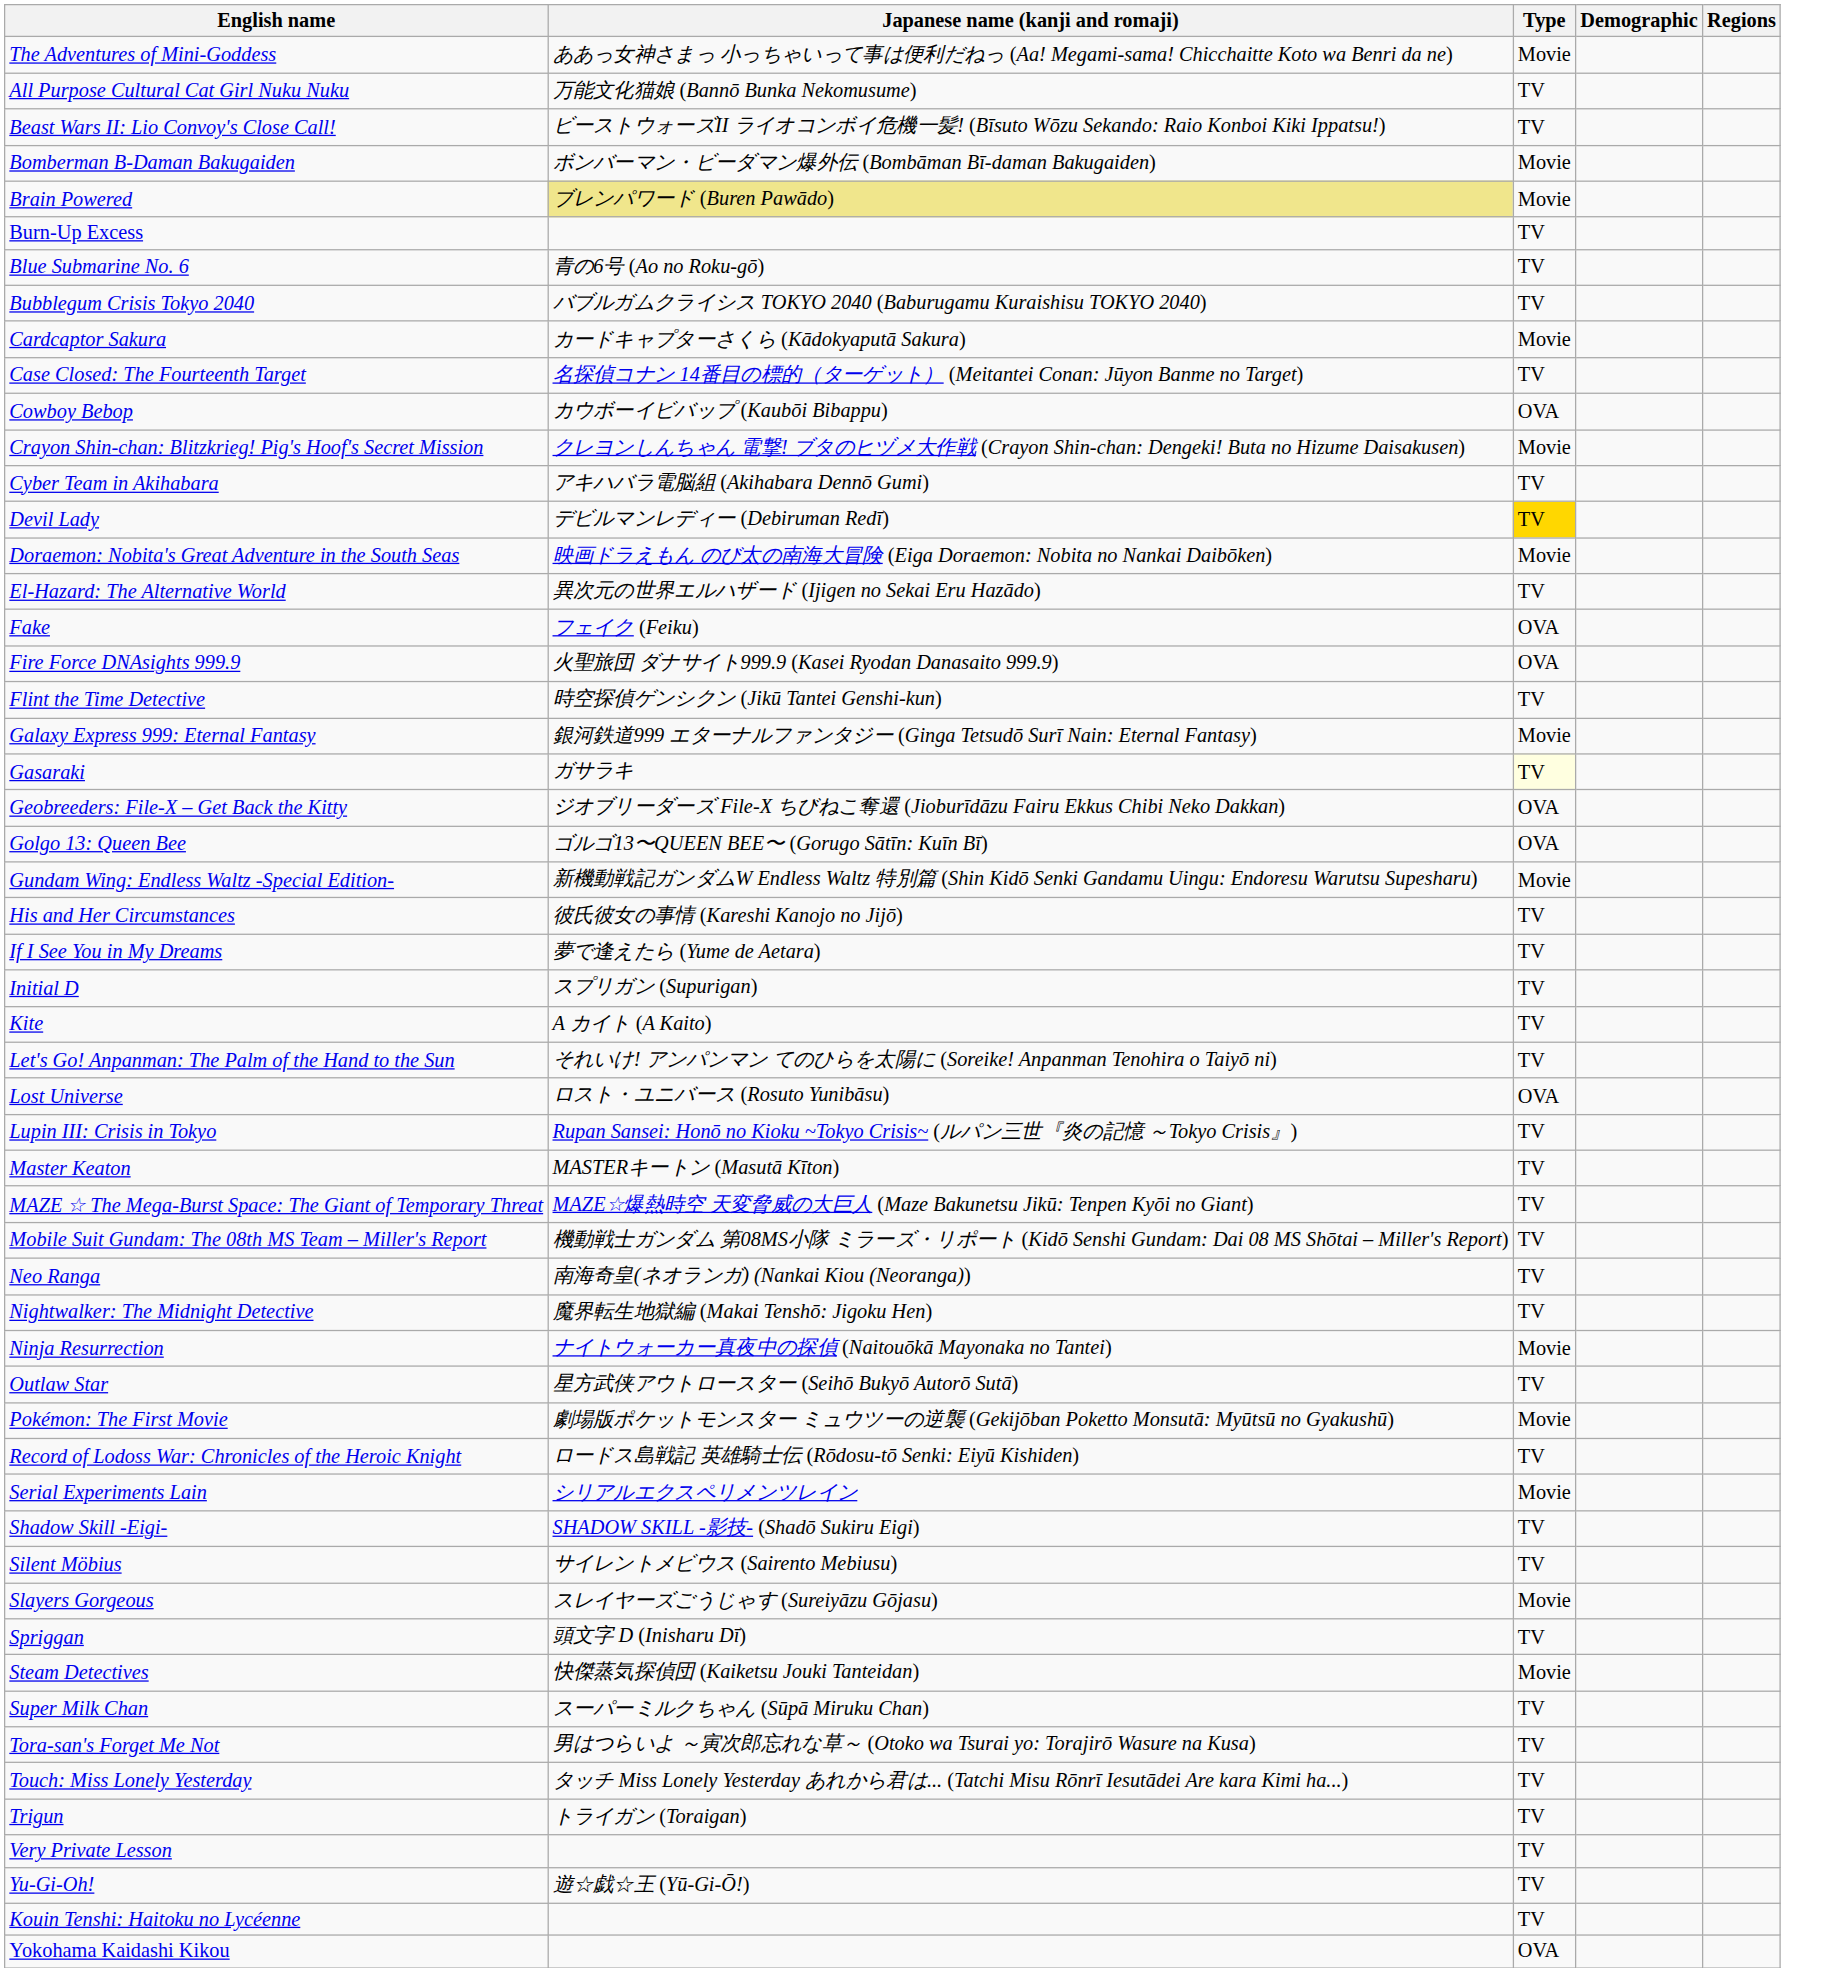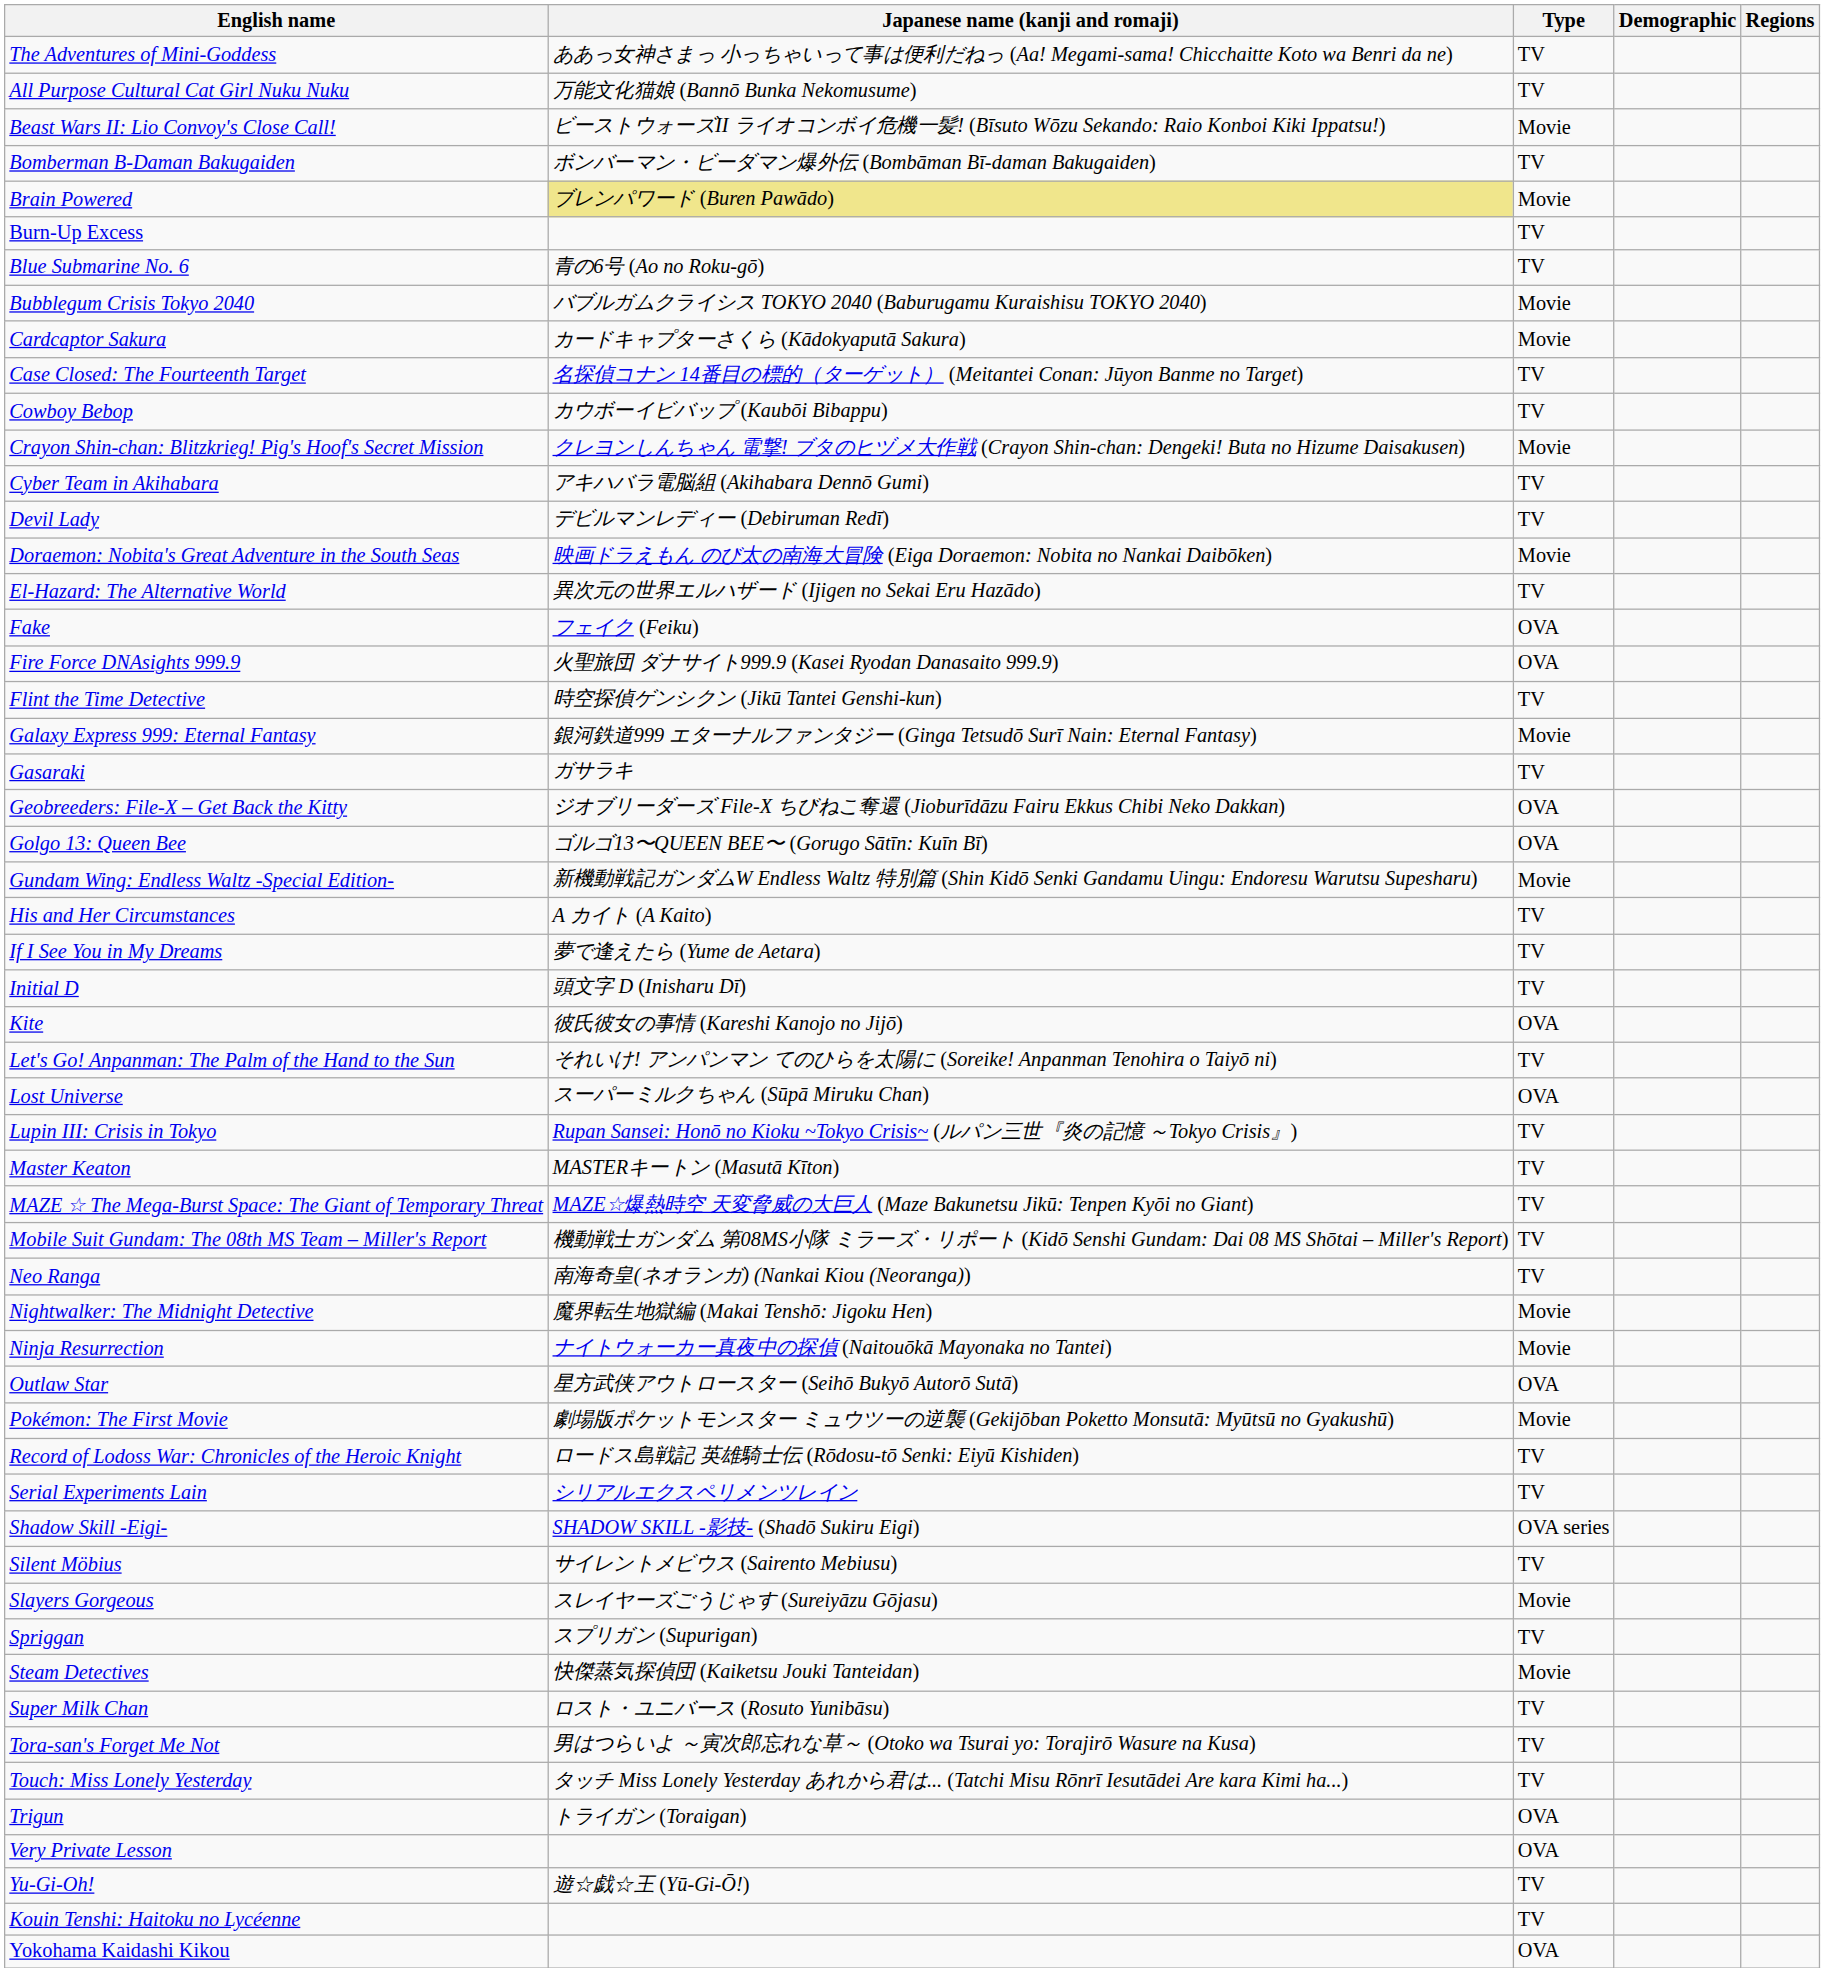The Adventures of Mini-Goddess | Type: Movie -> TV
Beast Wars II: Lio Convoy's Close Call! | Type: TV -> Movie
Bomberman B-Daman Bakugaiden | Type: Movie -> TV
Bubblegum Crisis Tokyo 2040 | Type: TV -> Movie
Cowboy Bebop | Type: OVA -> TV
Devil Lady | Type: gold background -> no background
Gasaraki | Type: lightyellow background -> no background
His and Her Circumstances | Japanese name (kanji and romaji): 彼氏彼女の事情 (Kareshi Kanojo no Jijō) -> A カイト (A Kaito)
Initial D | Japanese name (kanji and romaji): スプリガン (Supurigan) -> 頭文字 D (Inisharu Dī)
Kite | Japanese name (kanji and romaji): A カイト (A Kaito) -> 彼氏彼女の事情 (Kareshi Kanojo no Jijō)
Kite | Type: TV -> OVA
Lost Universe | Japanese name (kanji and romaji): ロスト・ユニバース (Rosuto Yunibāsu) -> スーパーミルクちゃん (Sūpā Miruku Chan)
Nightwalker: The Midnight Detective | Type: TV -> Movie
Outlaw Star | Type: TV -> OVA
Serial Experiments Lain | Type: Movie -> TV
Shadow Skill -Eigi- | Type: TV -> OVA series
Spriggan | Japanese name (kanji and romaji): 頭文字 D (Inisharu Dī) -> スプリガン (Supurigan)
Super Milk Chan | Japanese name (kanji and romaji): スーパーミルクちゃん (Sūpā Miruku Chan) -> ロスト・ユニバース (Rosuto Yunibāsu)
Trigun | Type: TV -> OVA
Very Private Lesson | Type: TV -> OVA
